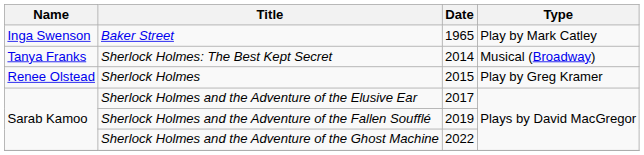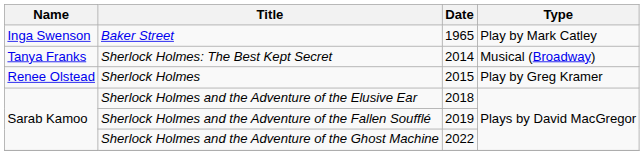Sherlock Holmes and the Adventure of the Elusive Ear | Date: 2017 -> 2018
